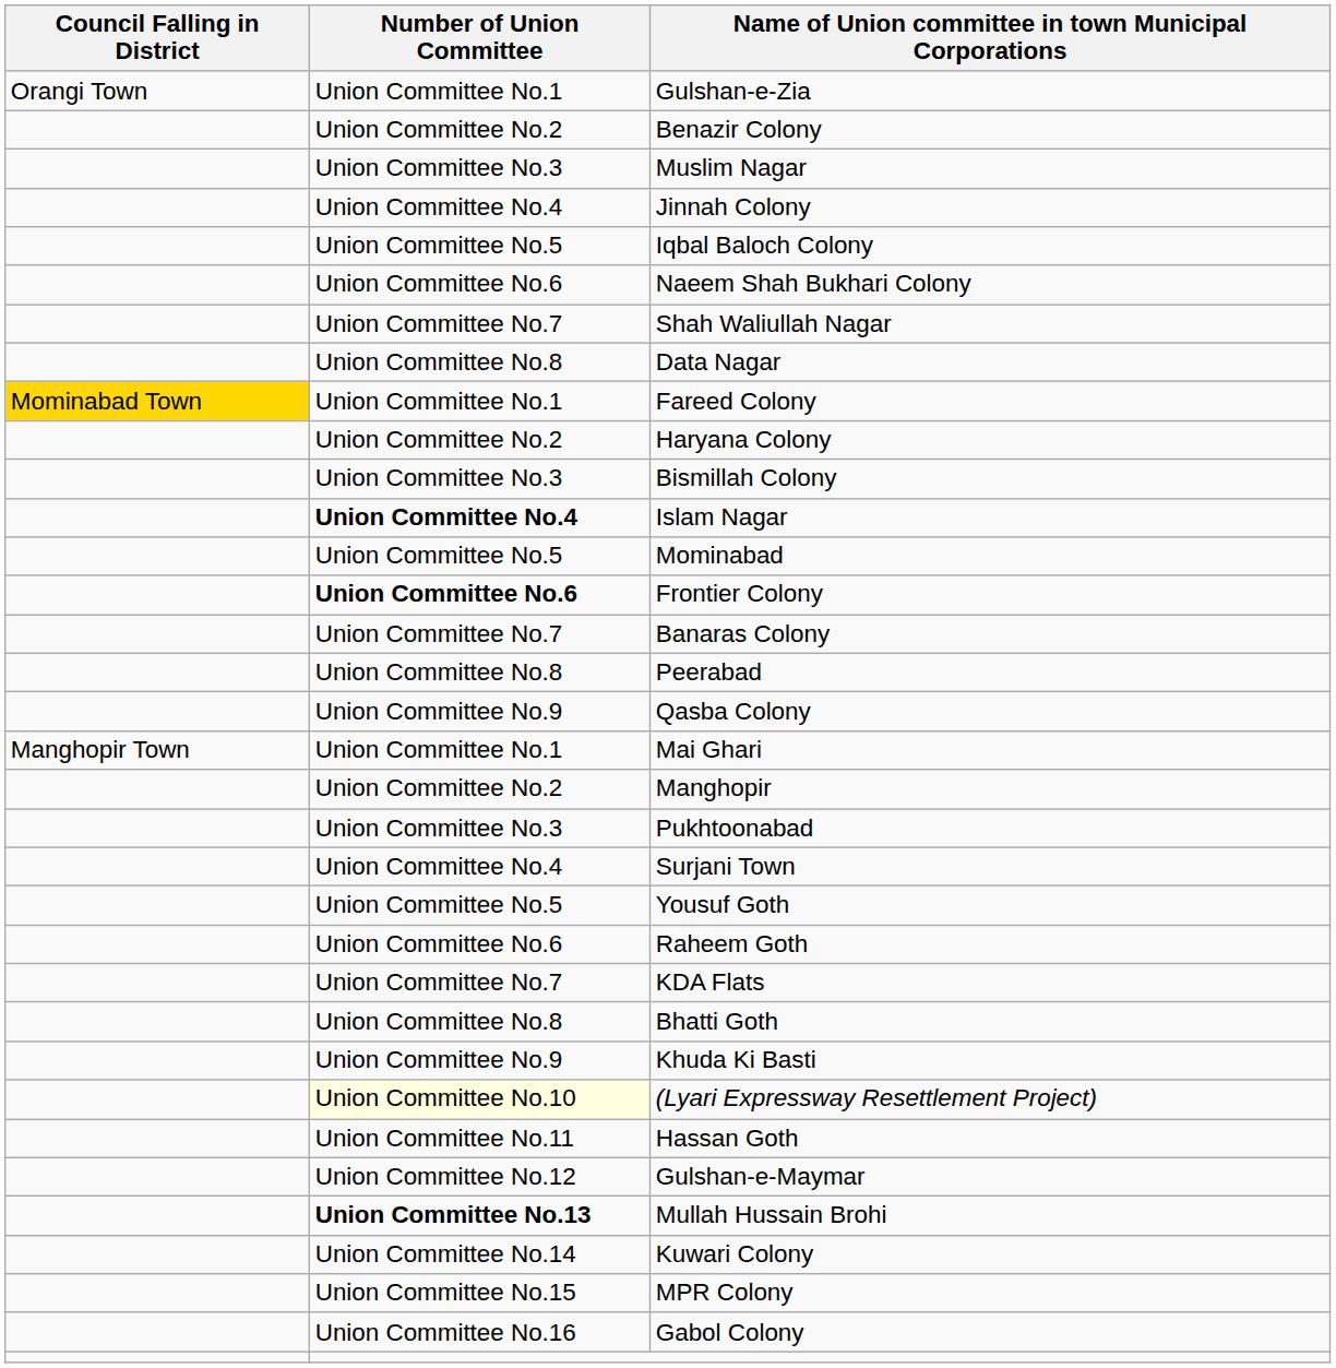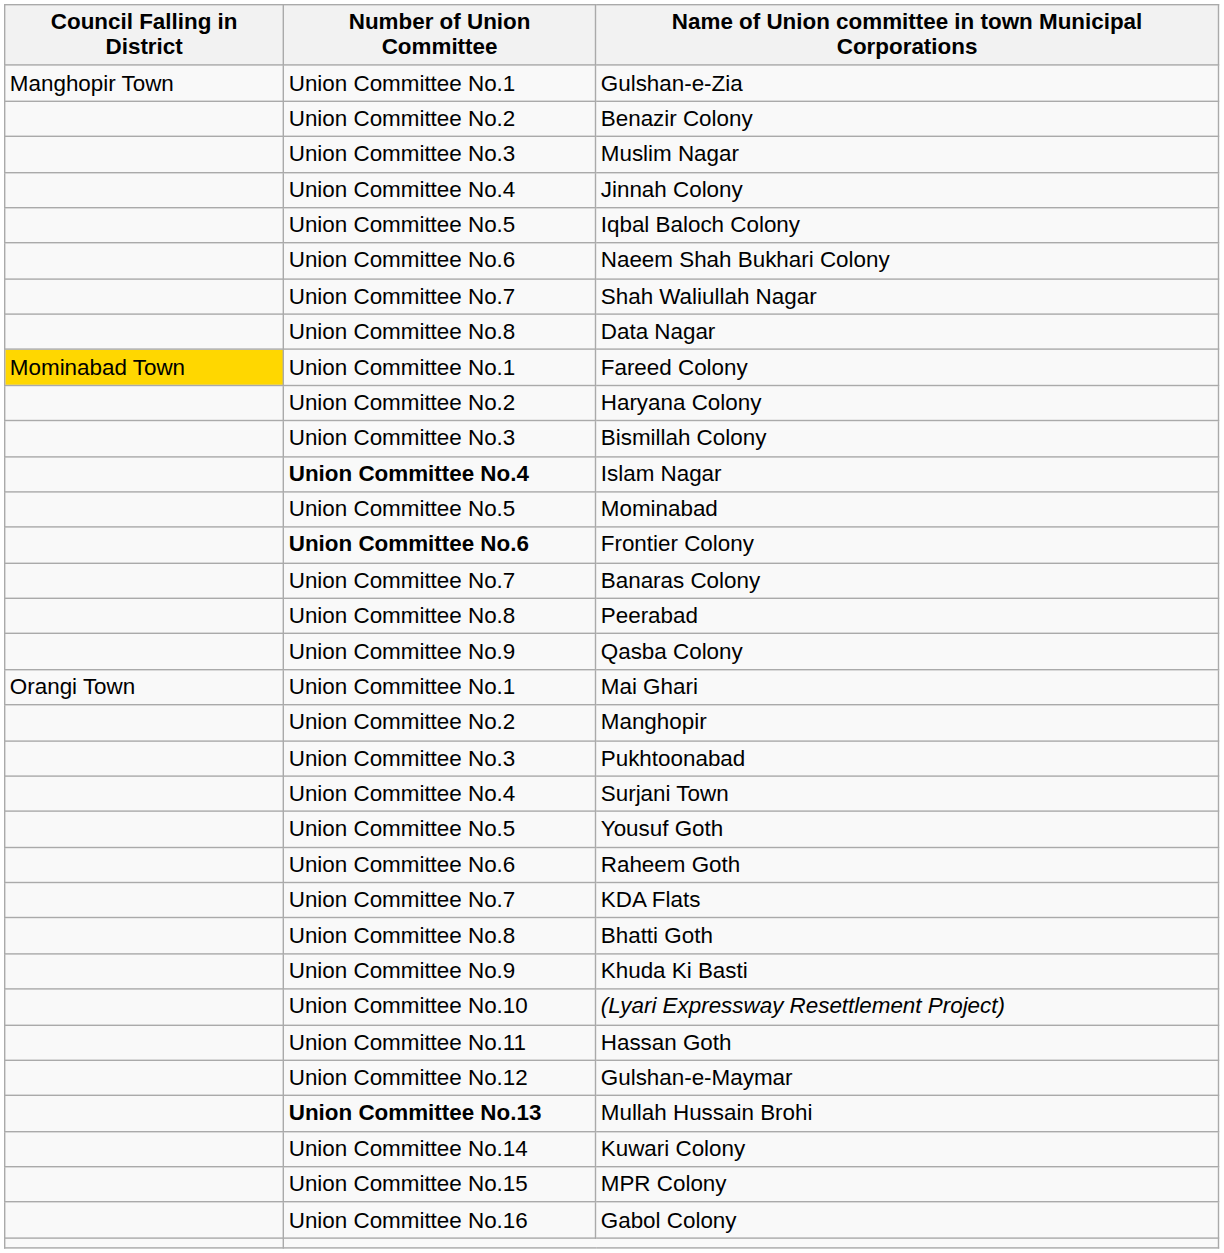Gulshan-e-Zia | Council Falling in District: Orangi Town -> Manghopir Town
Mai Ghari | Council Falling in District: Manghopir Town -> Orangi Town
(Lyari Expressway Resettlement Project) | Number of Union Committee: lightyellow background -> no background
